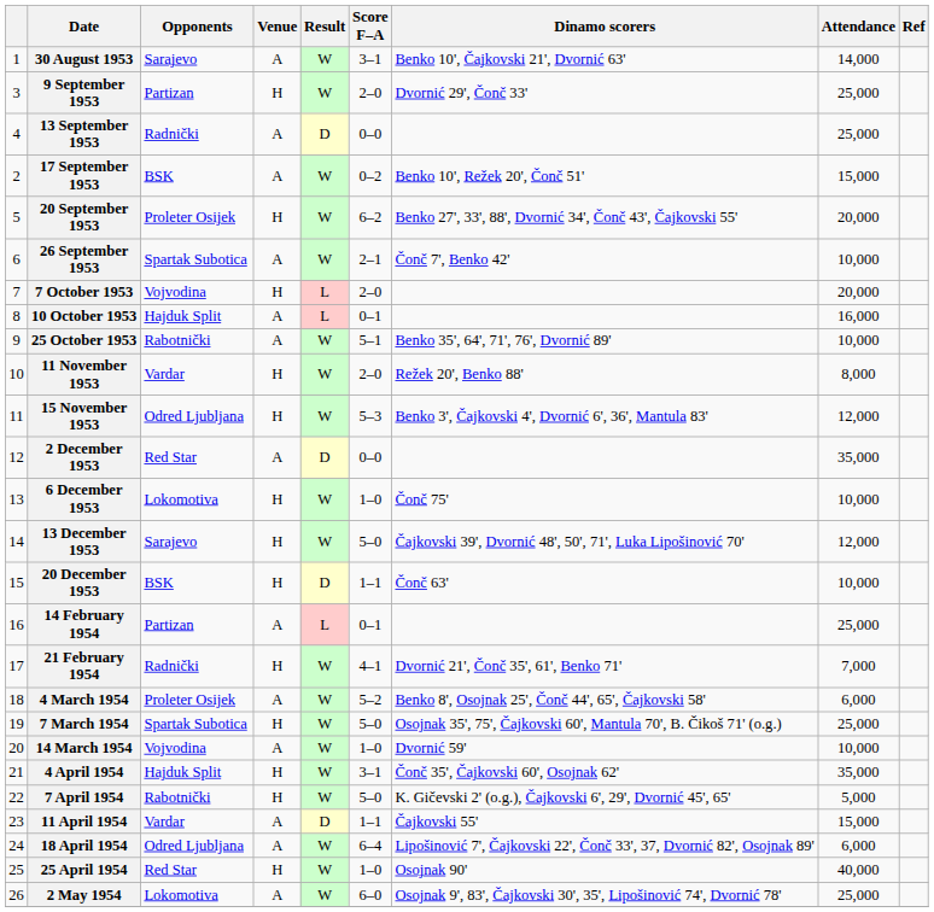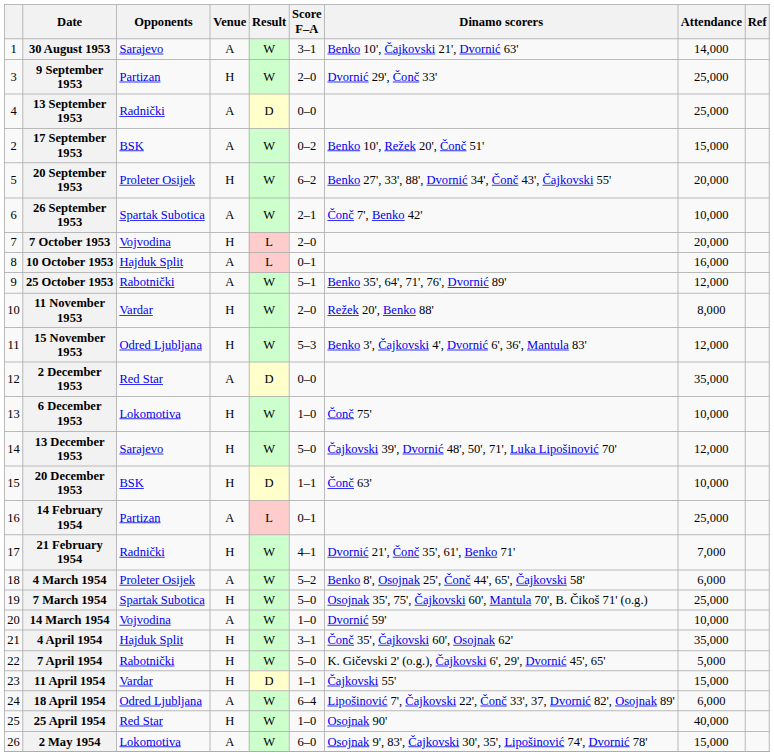25 October 1953 | Attendance: 10,000 -> 12,000
11 April 1954 | Venue: A -> H
2 May 1954 | Attendance: 25,000 -> 15,000
